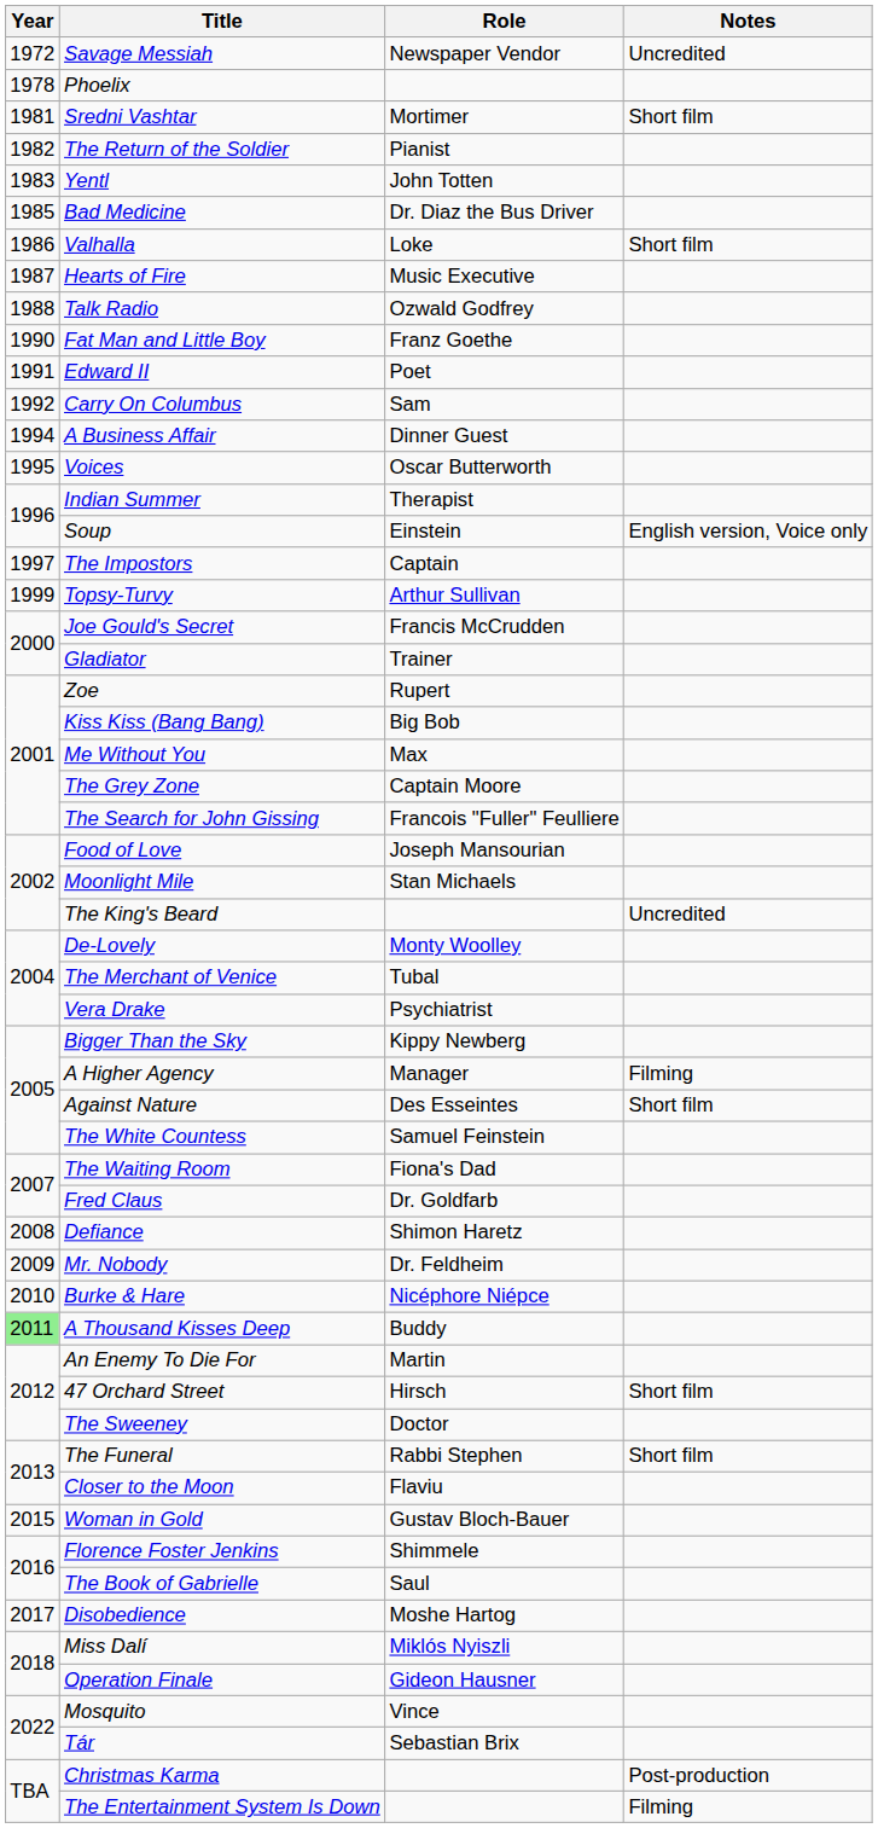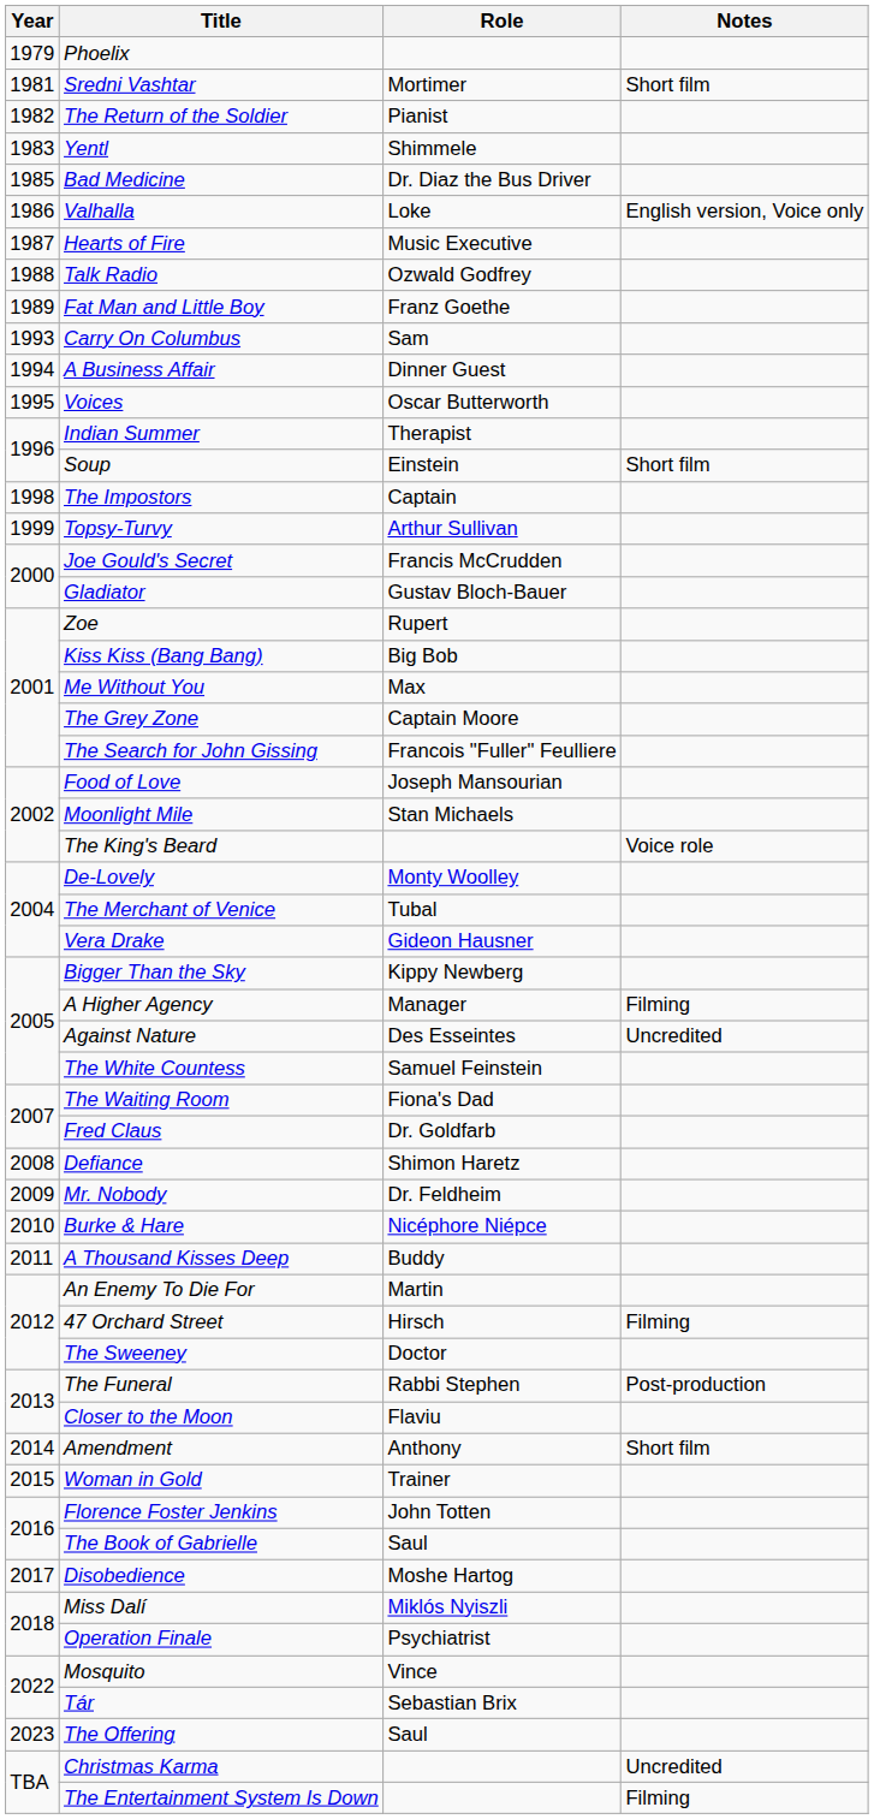- row: 1972 | Savage Messiah | Newspaper Vendor | Uncredited
Phoelix | Year: 1978 -> 1979
Yentl | Role: John Totten -> Shimmele
Valhalla | Notes: Short film -> English version, Voice only
Fat Man and Little Boy | Year: 1990 -> 1989
- row: 1991 | Edward II | Poet
Carry On Columbus | Year: 1992 -> 1993
Soup | Notes: English version, Voice only -> Short film
The Impostors | Year: 1997 -> 1998
Gladiator | Role: Trainer -> Gustav Bloch-Bauer
The King's Beard | Notes: Uncredited -> Voice role
Vera Drake | Role: Psychiatrist -> Gideon Hausner
Against Nature | Notes: Short film -> Uncredited
A Thousand Kisses Deep | Year: lightgreen background -> no background
47 Orchard Street | Notes: Short film -> Filming
The Funeral | Notes: Short film -> Post-production
+ row: 2014 | Amendment | Anthony | Short film
Woman in Gold | Role: Gustav Bloch-Bauer -> Trainer
Florence Foster Jenkins | Role: Shimmele -> John Totten
Operation Finale | Role: Gideon Hausner -> Psychiatrist
+ row: 2023 | The Offering | Saul
Christmas Karma | Notes: Post-production -> Uncredited
